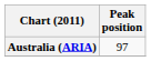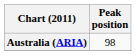Australia (ARIA) | Peak position: 97 -> 98
